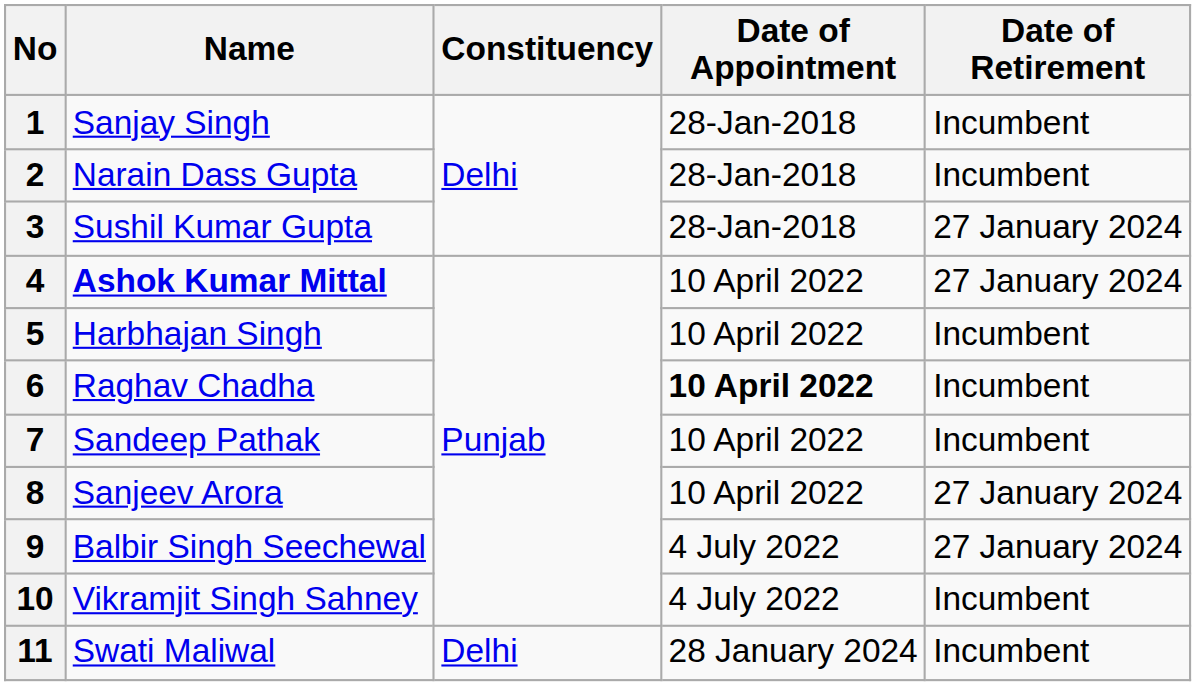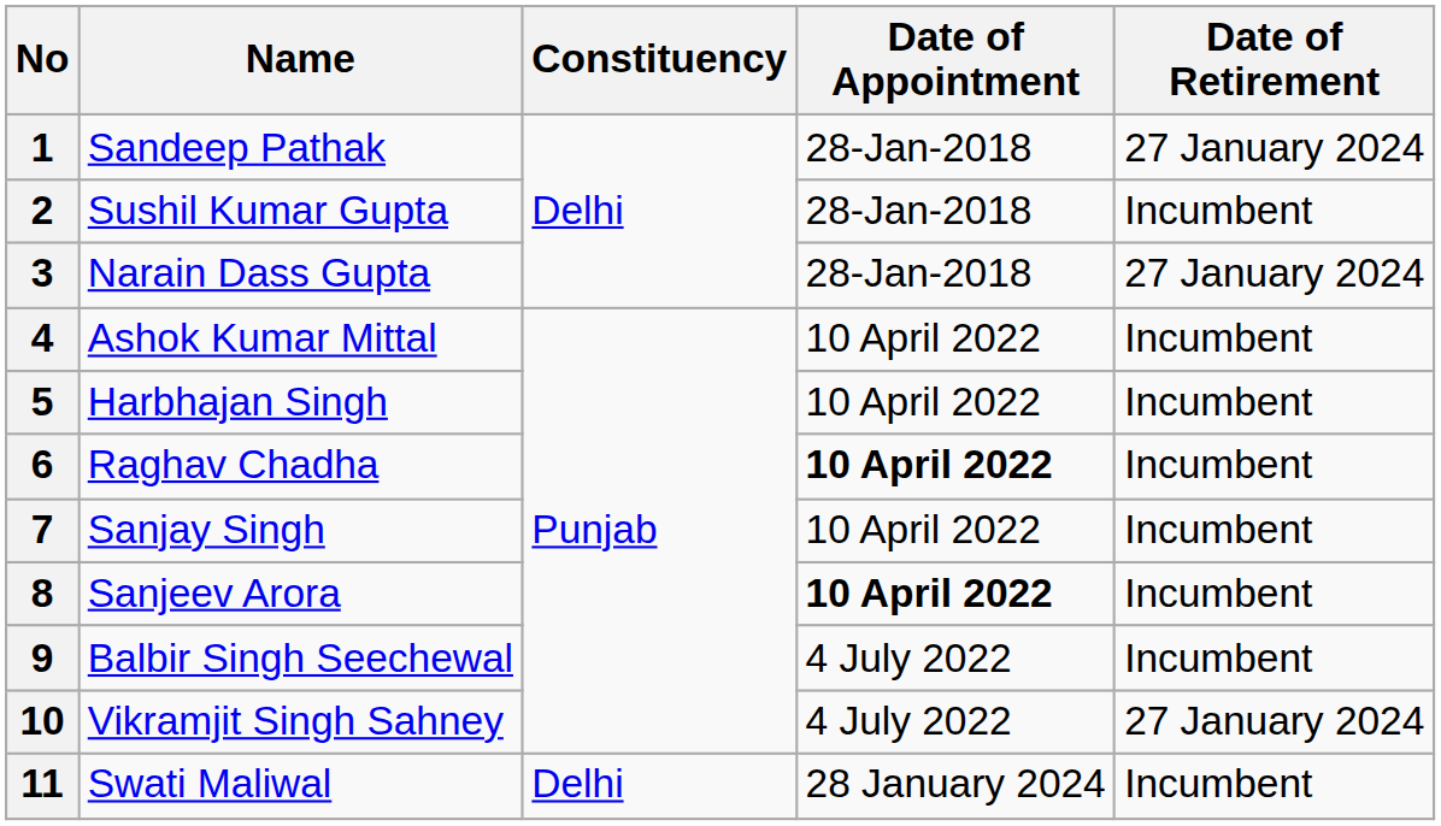1 | Name: Sanjay Singh -> Sandeep Pathak
1 | Date of Retirement: Incumbent -> 27 January 2024
2 | Name: Narain Dass Gupta -> Sushil Kumar Gupta
3 | Name: Sushil Kumar Gupta -> Narain Dass Gupta
4 | Name: bold -> normal
4 | Date of Retirement: 27 January 2024 -> Incumbent
7 | Name: Sandeep Pathak -> Sanjay Singh
8 | Date of Appointment: normal -> bold
8 | Date of Retirement: 27 January 2024 -> Incumbent
9 | Date of Retirement: 27 January 2024 -> Incumbent
10 | Date of Retirement: Incumbent -> 27 January 2024
